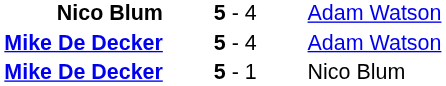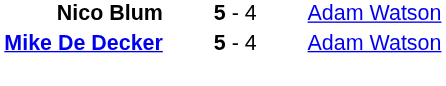- row: Mike De Decker | 5 - 1 | Nico Blum
